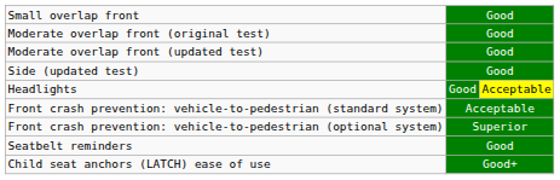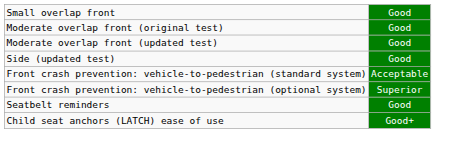- row: Headlights | Good | Acceptable
